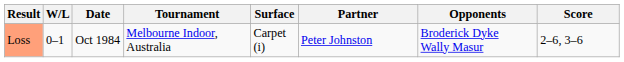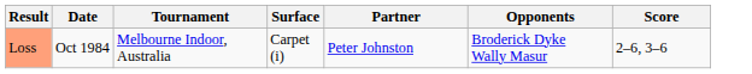- column: W/L | 0–1
